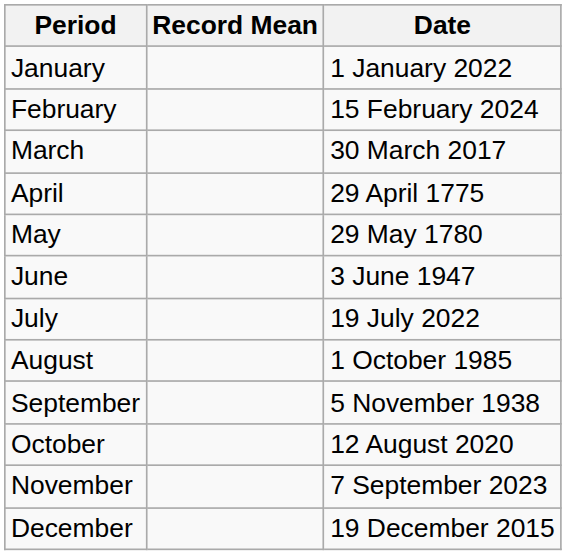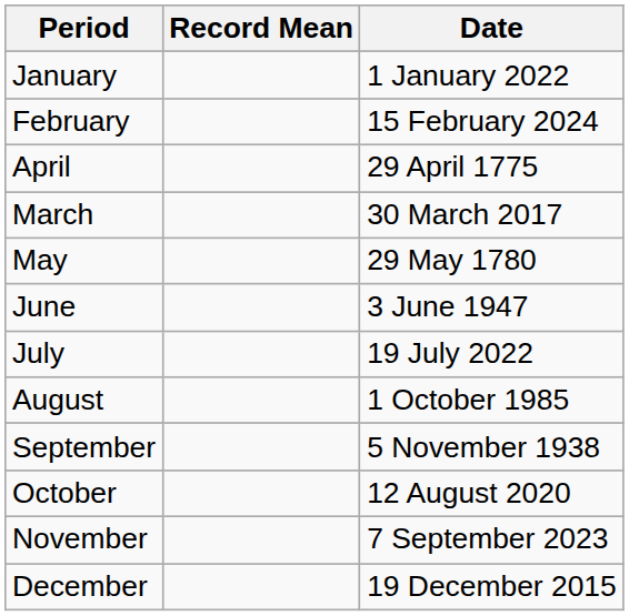rows swapped: March <-> April
